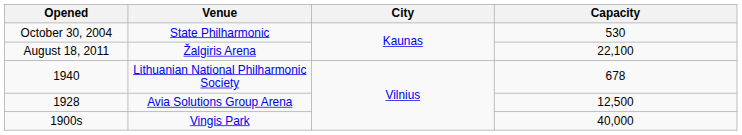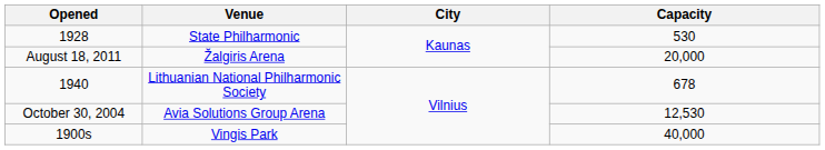State Philharmonic | Opened: October 30, 2004 -> 1928
Žalgiris Arena | Capacity: 22,100 -> 20,000
Avia Solutions Group Arena | Opened: 1928 -> October 30, 2004
Avia Solutions Group Arena | Capacity: 12,500 -> 12,530
